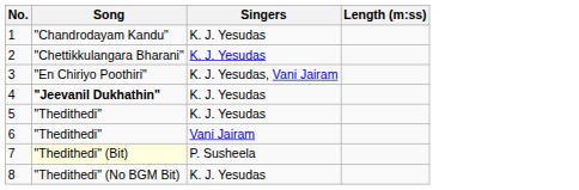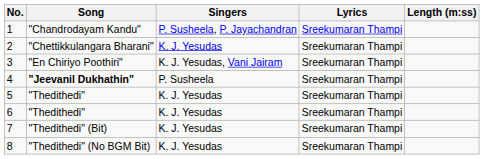+ column: Lyrics | Sreekumaran Thampi | Sreekumaran Thampi | Sreekumaran Thampi | Sreekumaran Thampi | Sreekumaran Thampi | Sreekumaran Thampi | Sreekumaran Thampi | Sreekumaran Thampi
1 | Singers: K. J. Yesudas -> P. Susheela, P. Jayachandran
4 | Singers: K. J. Yesudas -> P. Susheela
6 | Singers: Vani Jairam -> K. J. Yesudas
7 | Song: lightyellow background -> no background
7 | Singers: P. Susheela -> K. J. Yesudas
